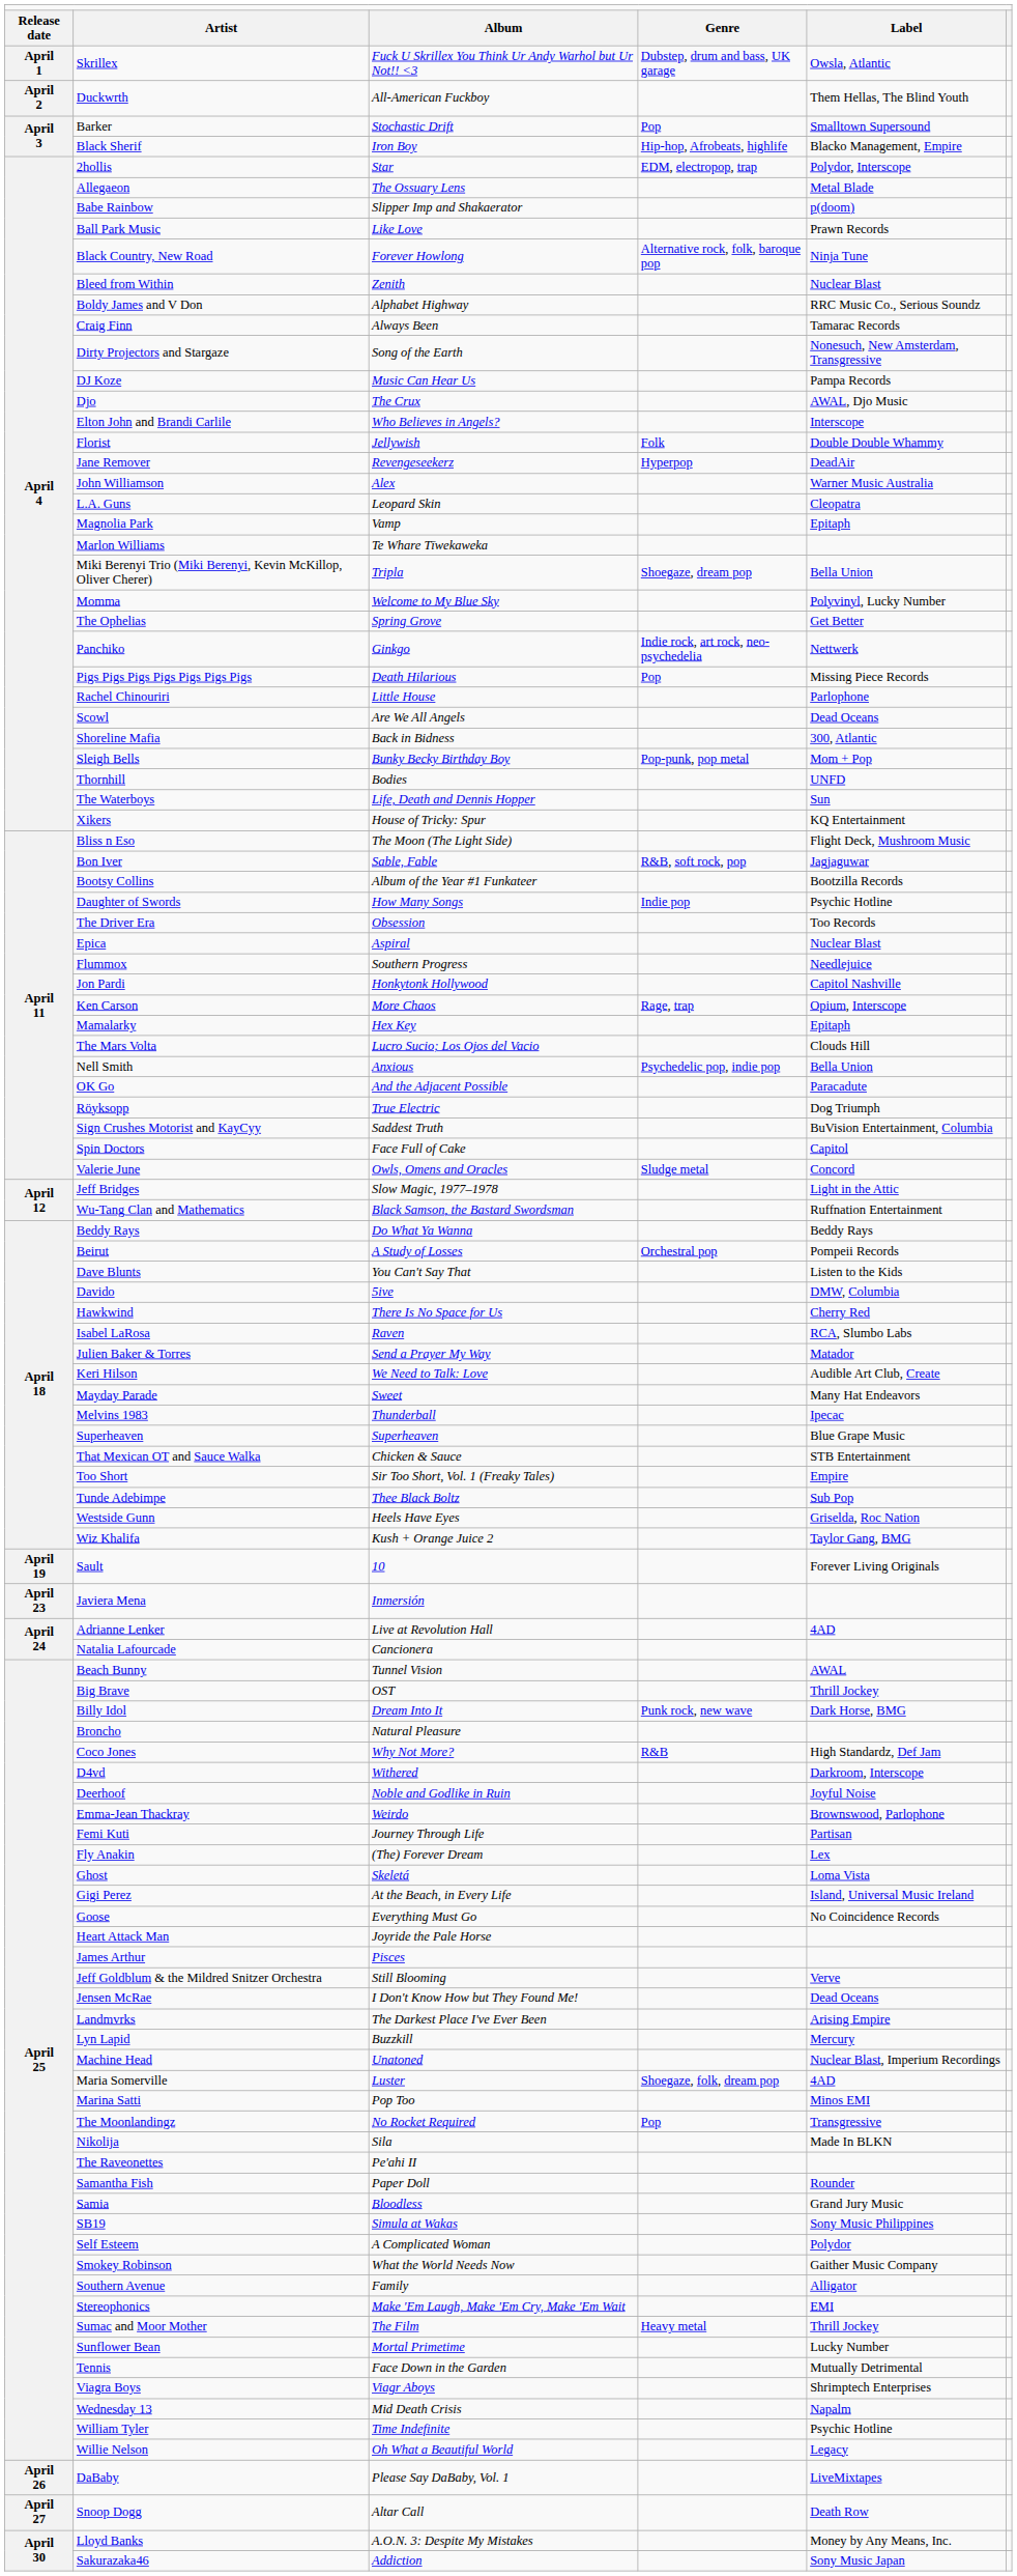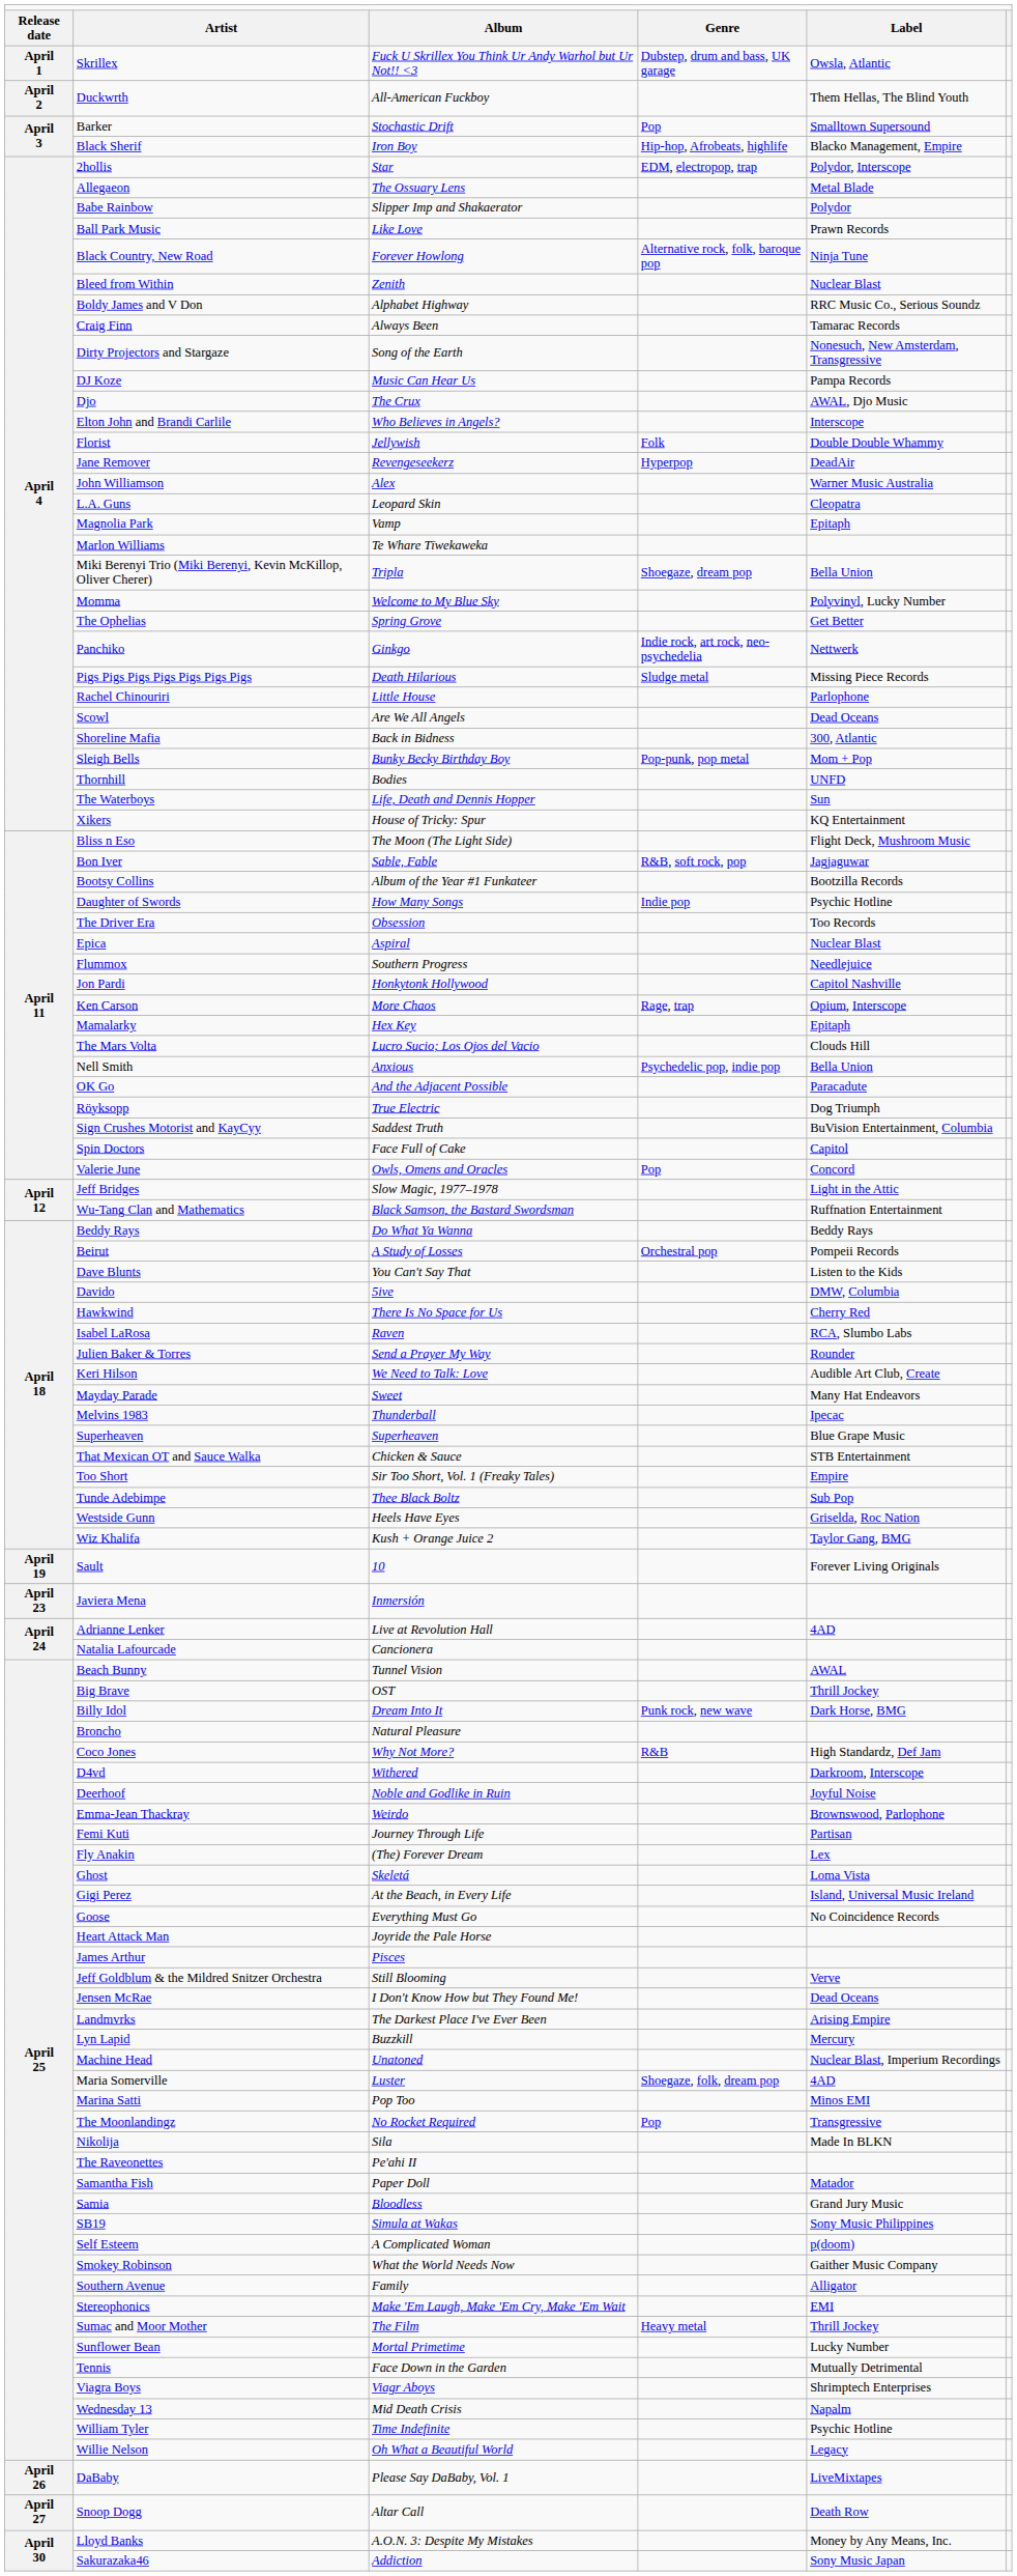Babe Rainbow | column 5: p(doom) -> Polydor
Pigs Pigs Pigs Pigs Pigs Pigs Pigs | column 4: Pop -> Sludge metal
Valerie June | column 4: Sludge metal -> Pop
Julien Baker & Torres | column 5: Matador -> Rounder
Samantha Fish | column 5: Rounder -> Matador
Self Esteem | column 5: Polydor -> p(doom)
